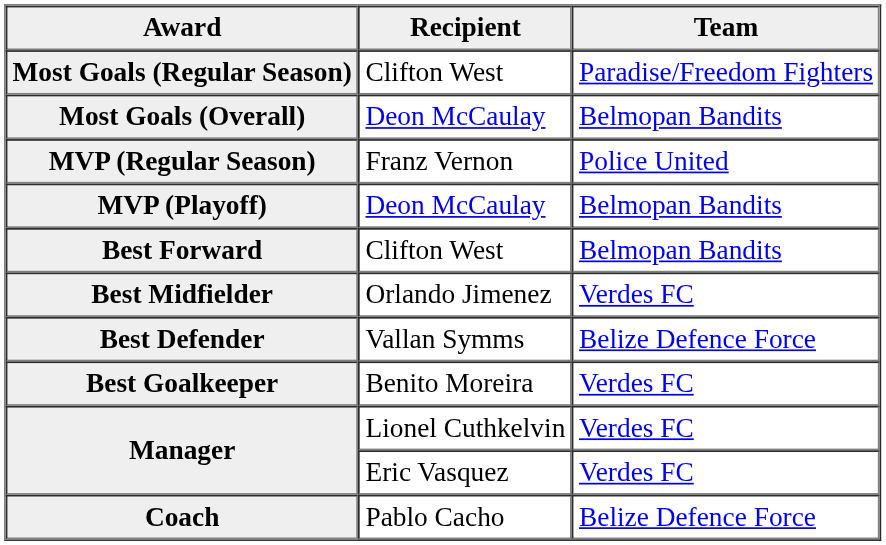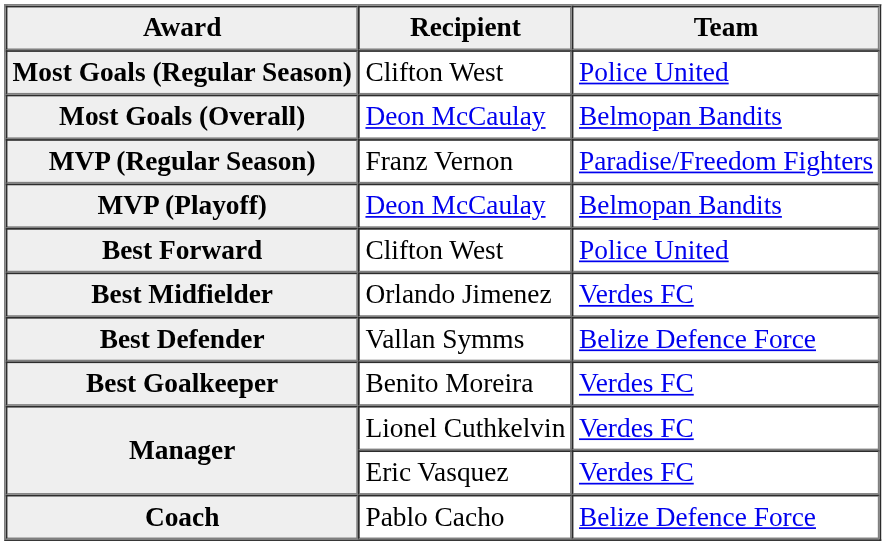Most Goals (Regular Season) | Team: Paradise/Freedom Fighters -> Police United
MVP (Regular Season) | Team: Police United -> Paradise/Freedom Fighters
Best Forward | Team: Belmopan Bandits -> Police United
